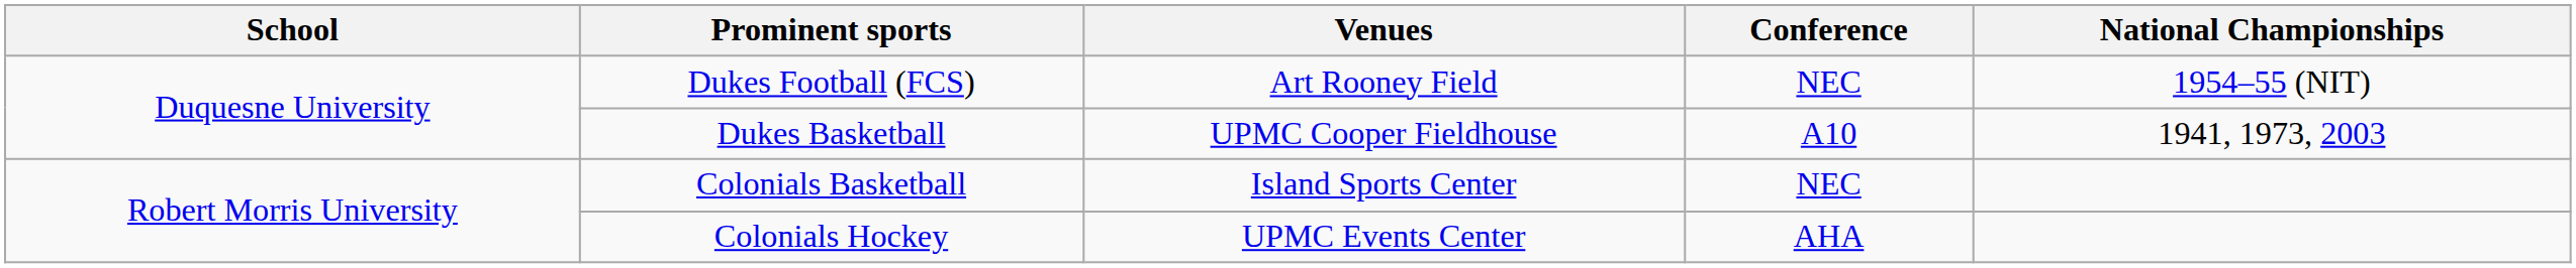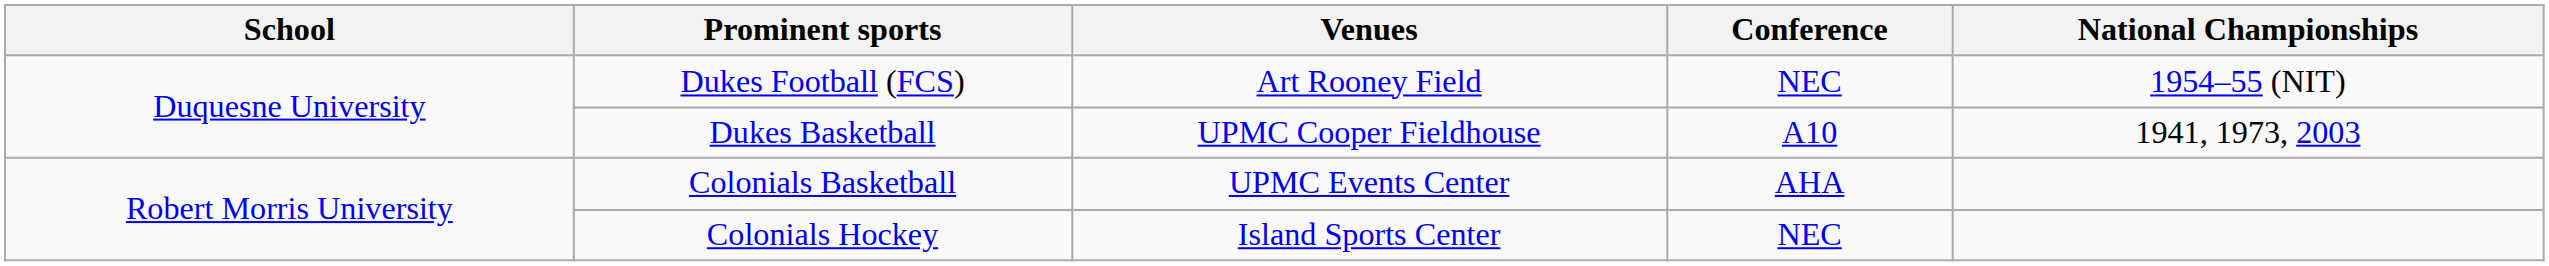Colonials Basketball | Venues: Island Sports Center -> UPMC Events Center
Colonials Basketball | Conference: NEC -> AHA
Colonials Hockey | Venues: UPMC Events Center -> Island Sports Center
Colonials Hockey | Conference: AHA -> NEC
